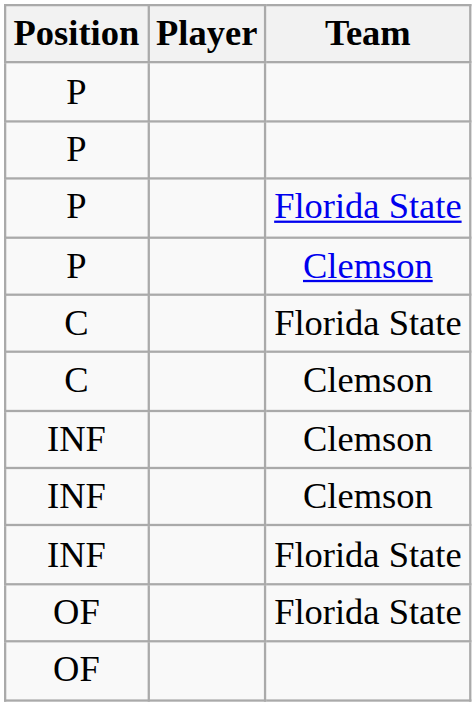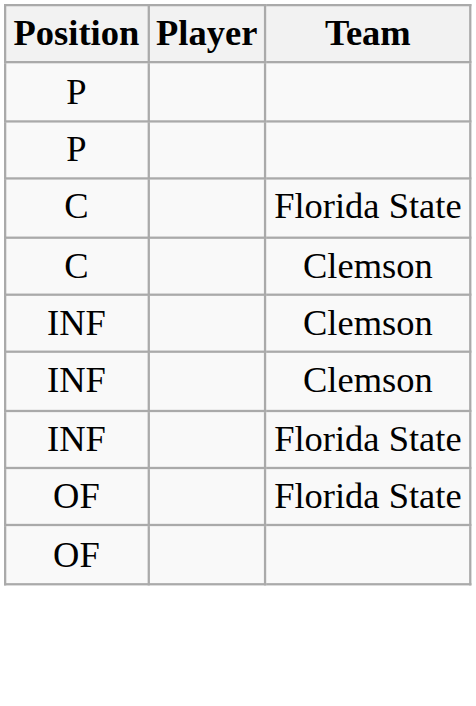- row: P | Florida State
- row: P | Clemson
